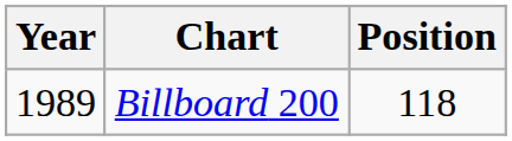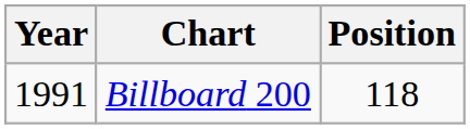Billboard 200 | Year: 1989 -> 1991
